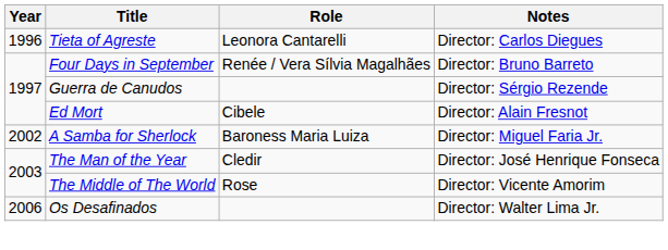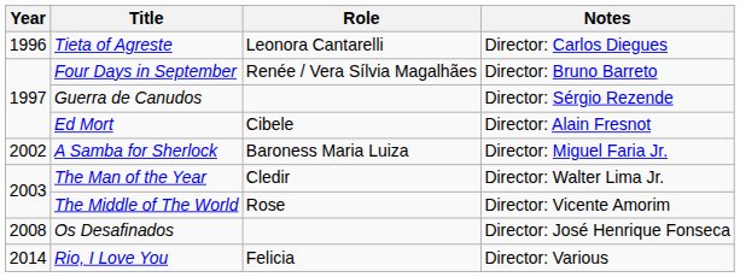The Man of the Year | Notes: Director: José Henrique Fonseca -> Director: Walter Lima Jr.
Os Desafinados | Year: 2006 -> 2008
Os Desafinados | Notes: Director: Walter Lima Jr. -> Director: José Henrique Fonseca
+ row: 2014 | Rio, I Love You | Felicia | Director: Various
